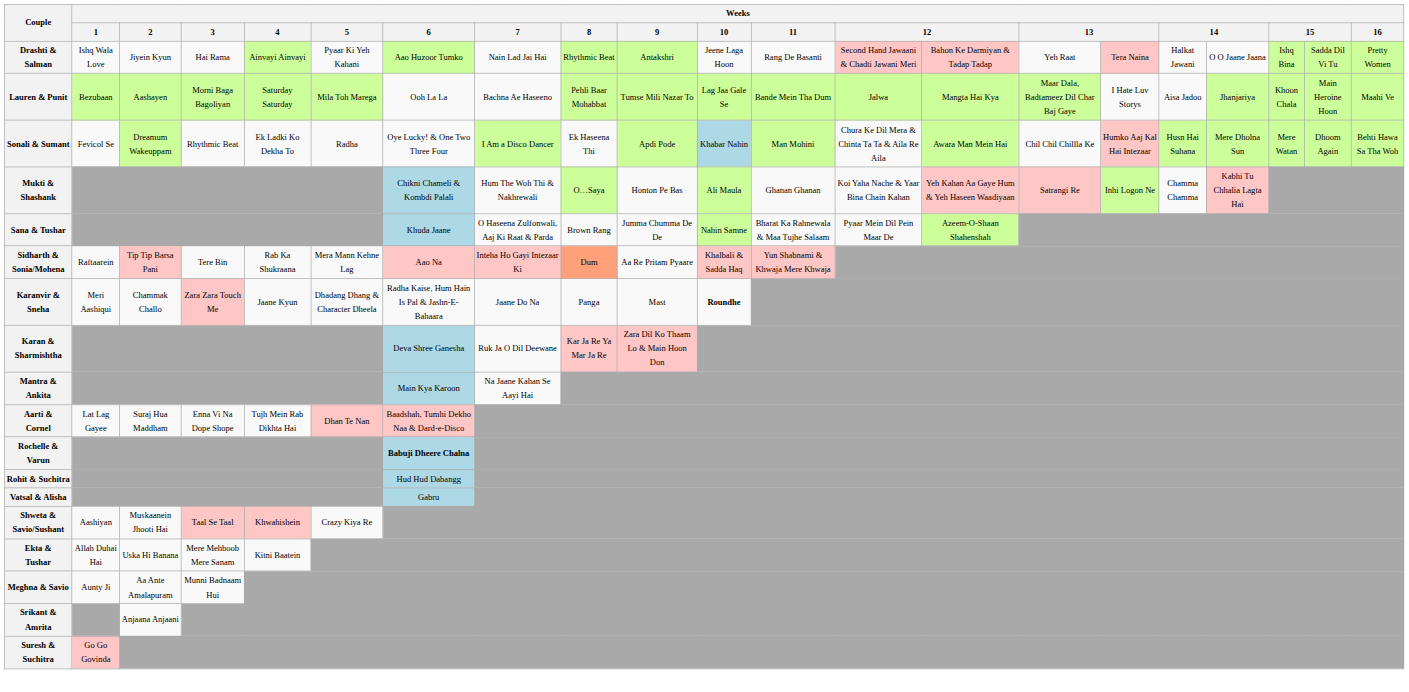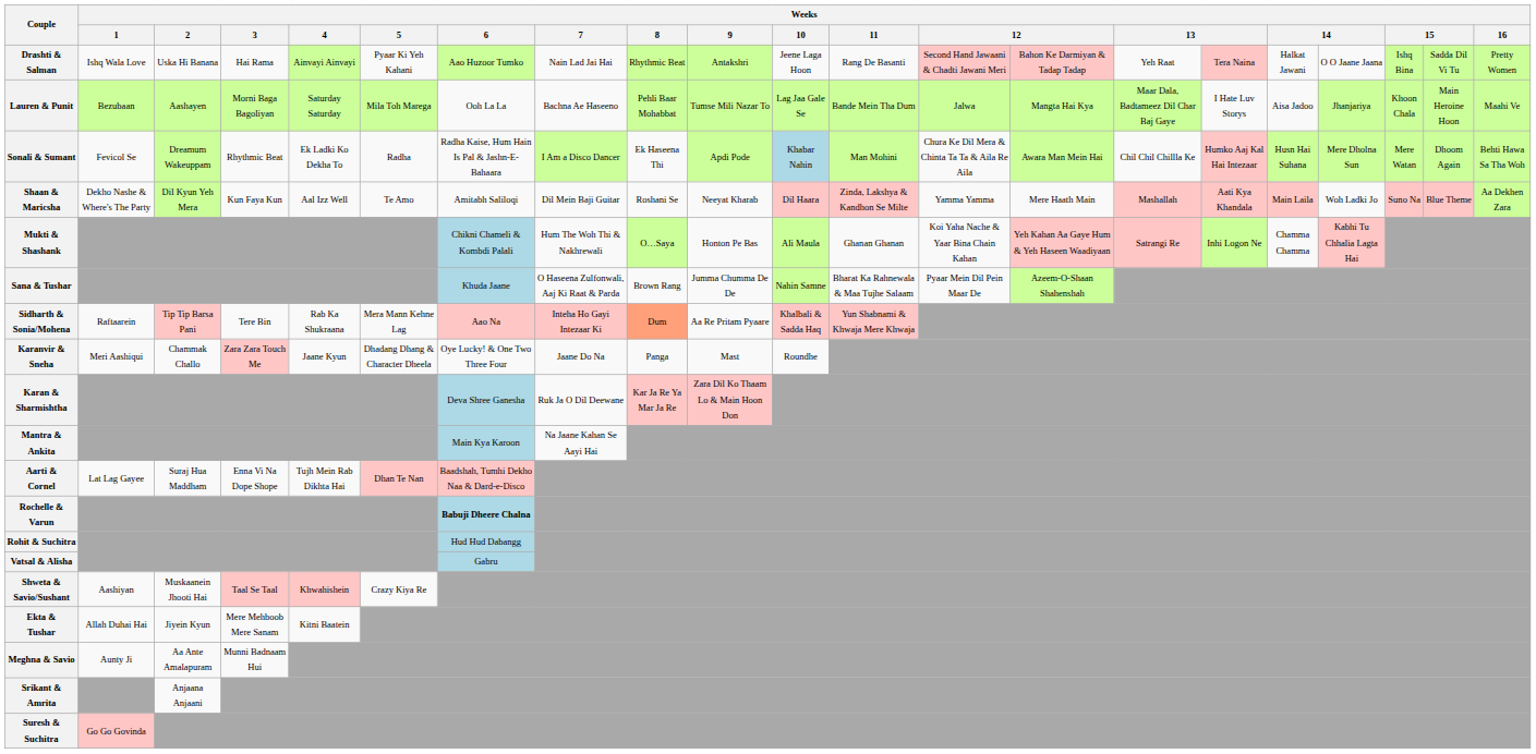Drashti & Salman | Weeks / 2: Jiyein Kyun -> Uska Hi Banana
Sonali & Sumant | Weeks / 6: Oye Lucky! & One Two Three Four -> Radha Kaise, Hum Hain Is Pal & Jashn-E-Bahaara
+ row: Shaan & Maricsha | Dekho Nashe & Where's The Party | Dil Kyun Yeh Mera | Kun Faya Kun | Aal Izz Well | Te Amo | Amitabh Saliloqi | Dil Mein Baji Guitar | Roshani Se | Neeyat Kharab | Dil Haara | Zinda, Lakshya & Kandhon Se Milte | Yamma Yamma | Mere Haath Main | Mashallah | Aati Kya Khandala | Main Laila | Woh Ladki Jo | Suno Na | Blue Theme | Aa Dekhen Zara
Karanvir & Sneha | Weeks / 6: Radha Kaise, Hum Hain Is Pal & Jashn-E-Bahaara -> Oye Lucky! & One Two Three Four
Karanvir & Sneha | Weeks / 10: bold -> normal
Ekta & Tushar | Weeks / 2: Uska Hi Banana -> Jiyein Kyun
